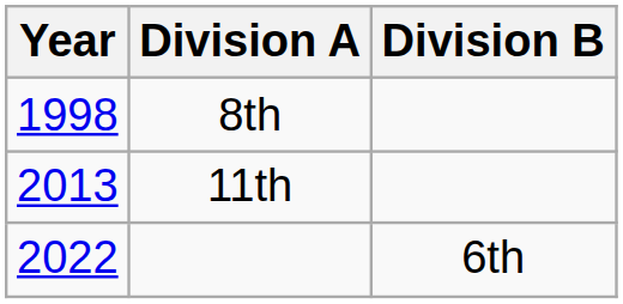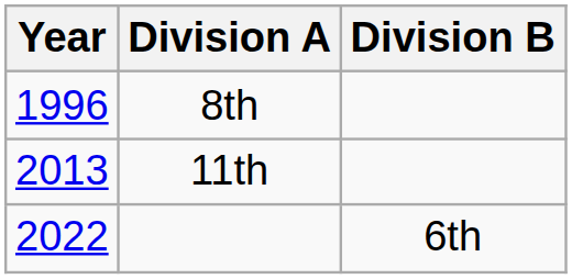8th | Year: 1998 -> 1996
